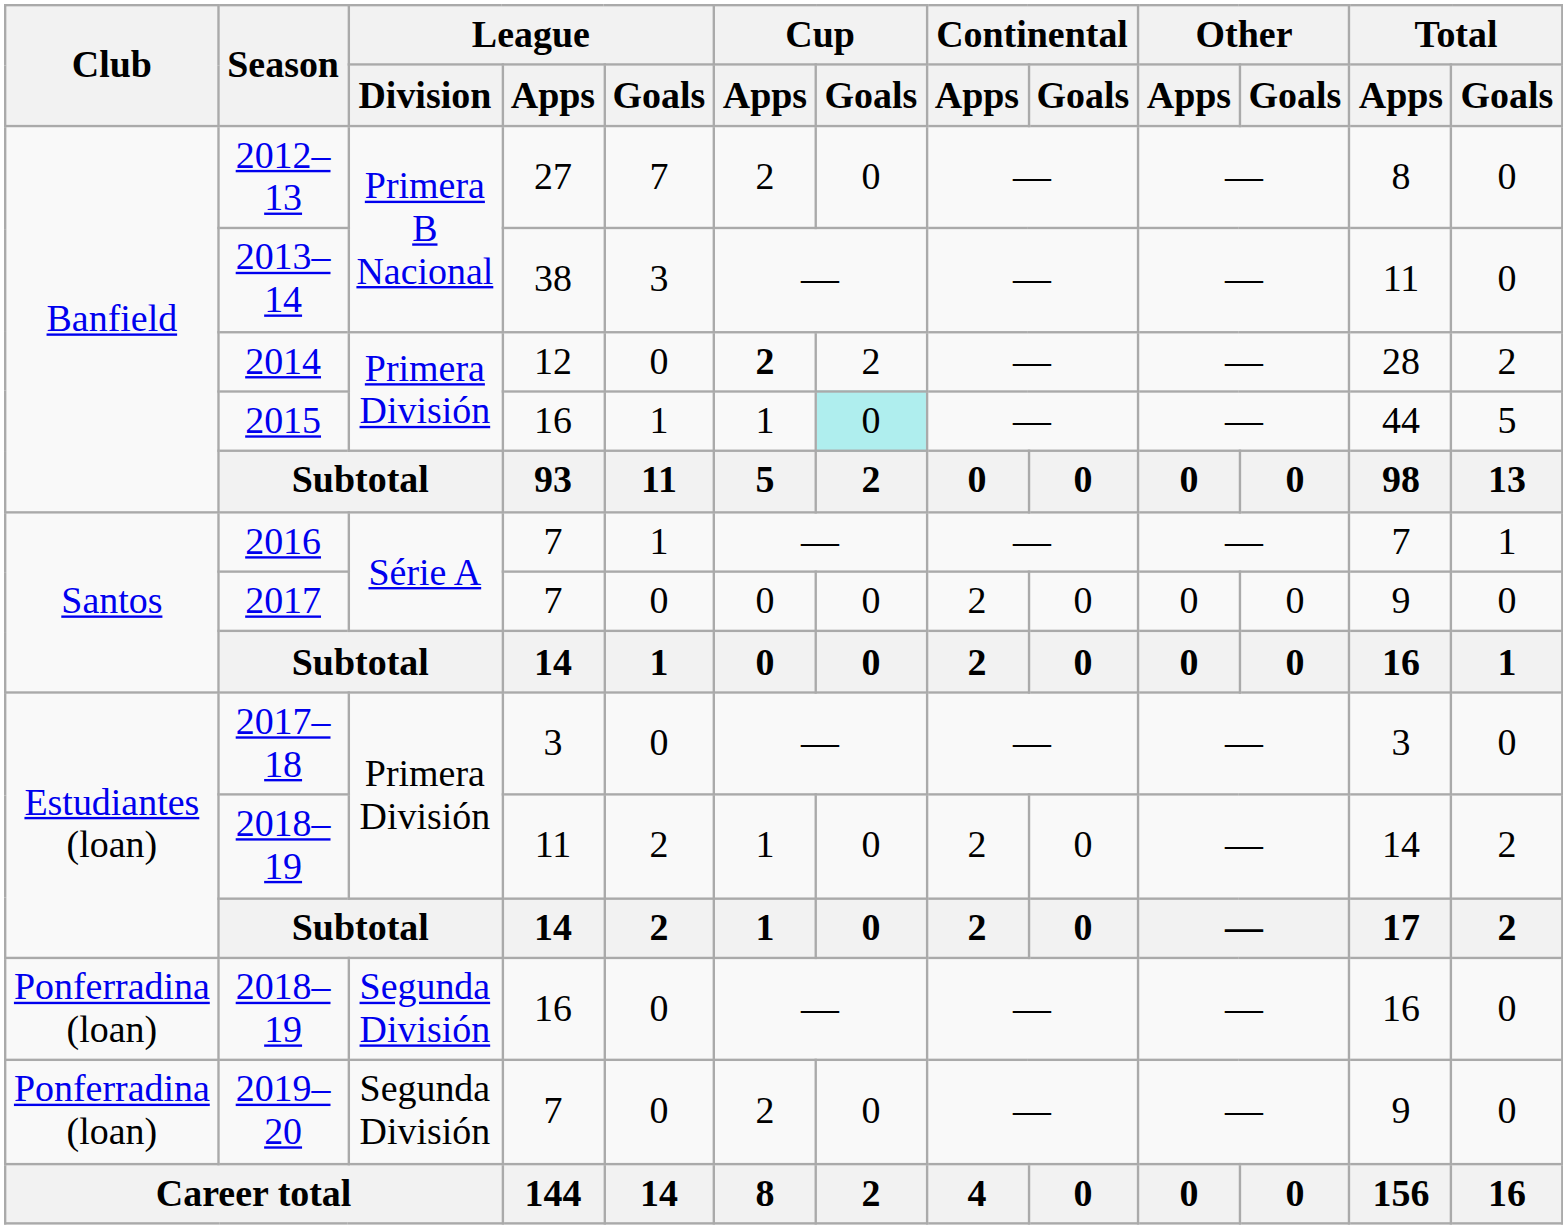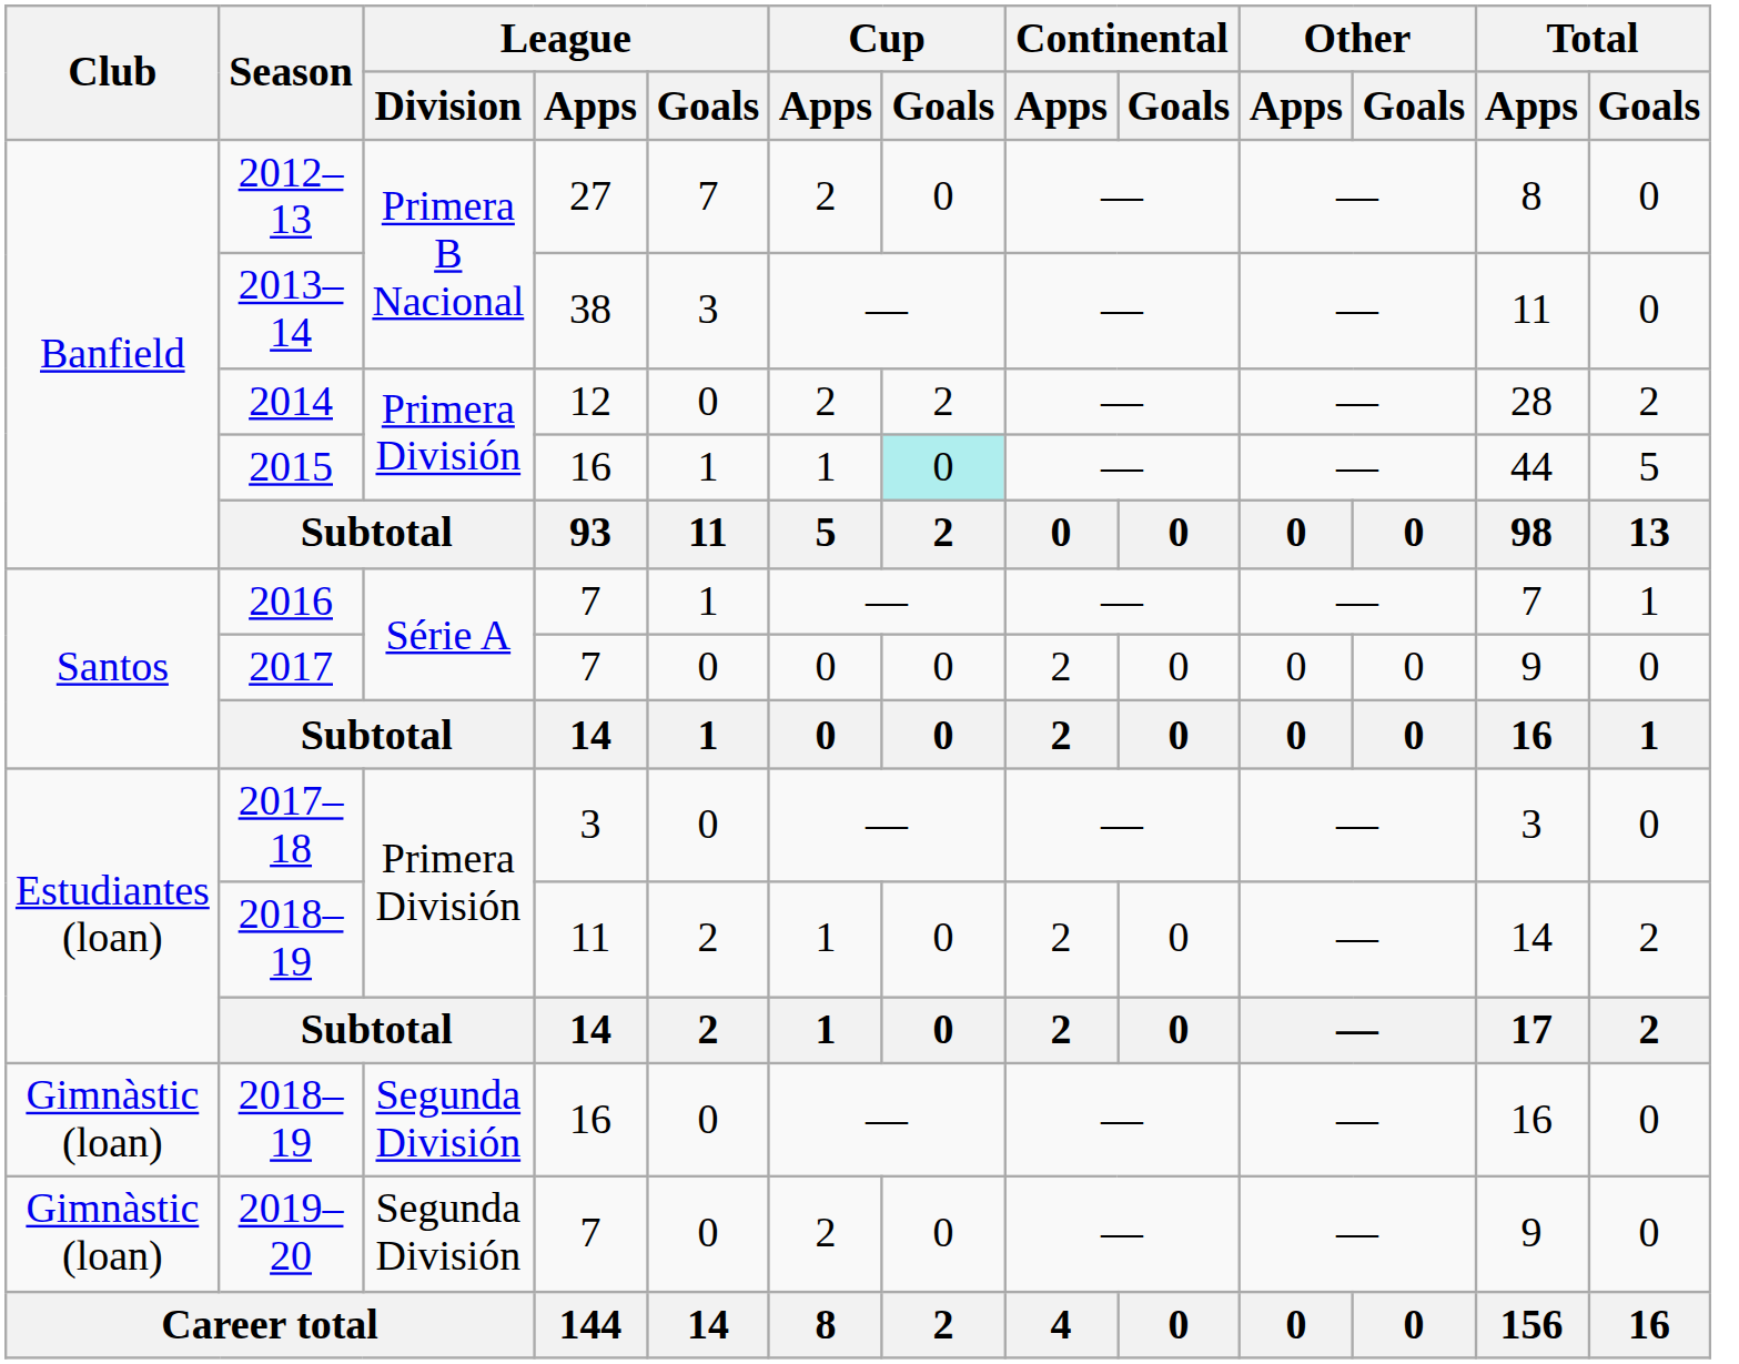2014 | Cup / Apps: bold -> normal
2018–19 / 16 | Club: Ponferradina (loan) -> Gimnàstic (loan)
2019–20 | Club: Ponferradina (loan) -> Gimnàstic (loan)
